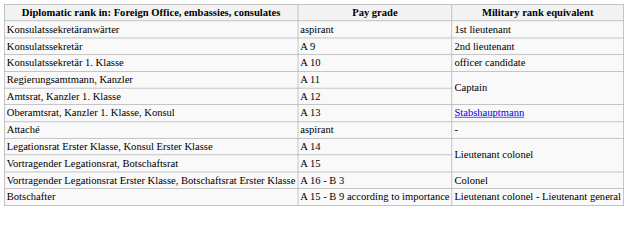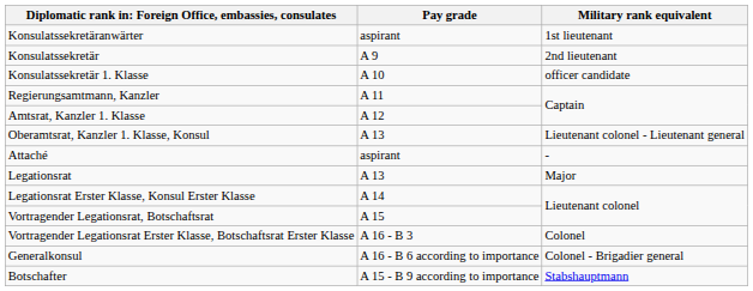Oberamtsrat, Kanzler 1. Klasse, Konsul | Military rank equivalent: Stabshauptmann -> Lieutenant colonel - Lieutenant general
+ row: Legationsrat | A 13 | Major
+ row: Generalkonsul | A 16 - B 6 according to importance | Colonel - Brigadier general
Botschafter | Military rank equivalent: Lieutenant colonel - Lieutenant general -> Stabshauptmann
